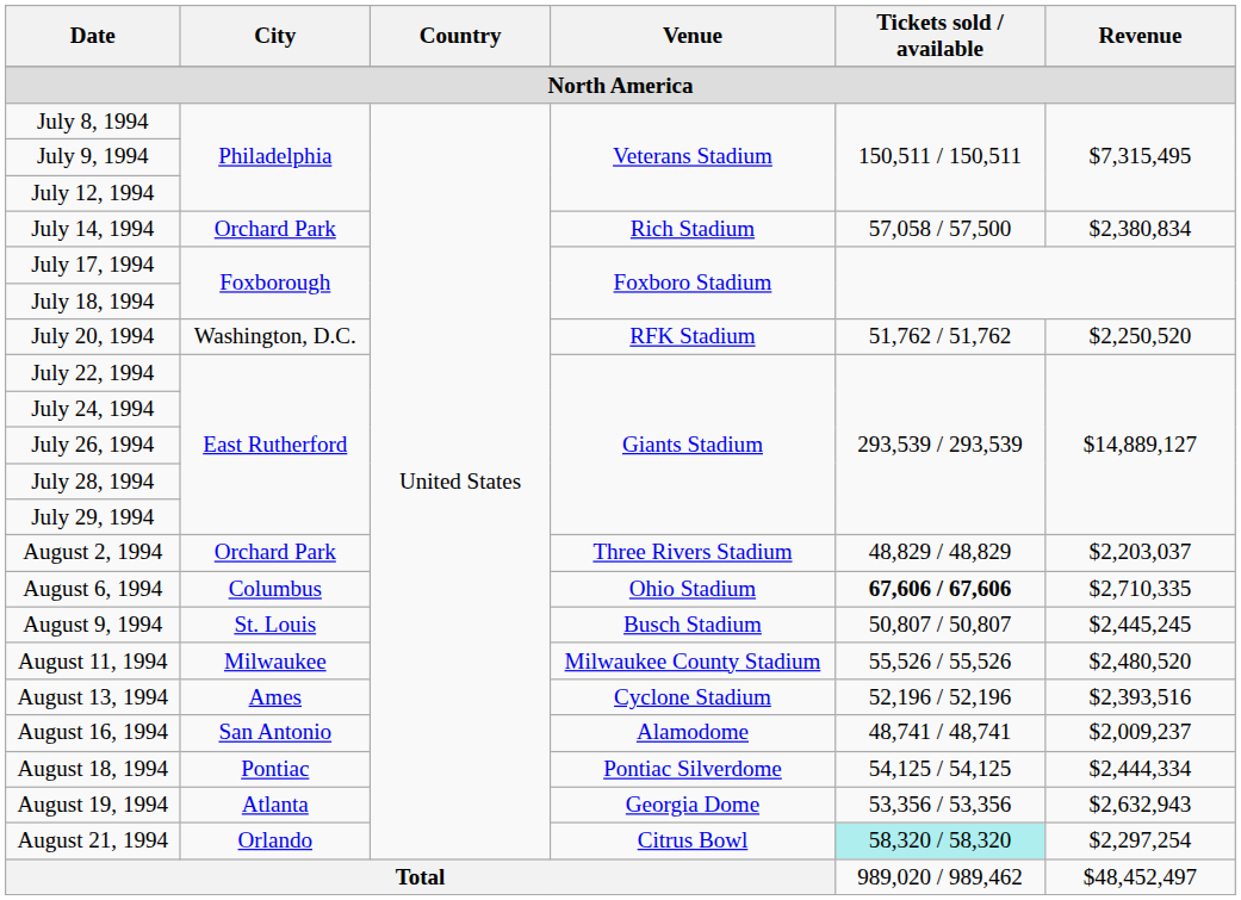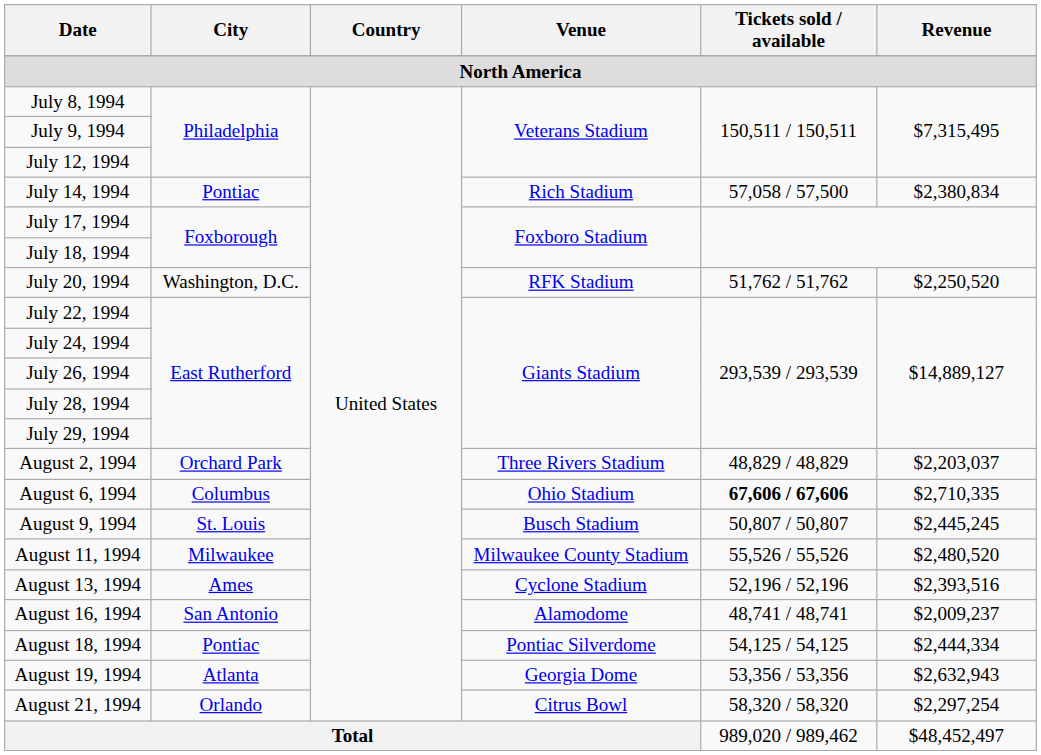July 14, 1994 | City: Orchard Park -> Pontiac
August 21, 1994 | Tickets sold / available: paleturquoise background -> no background
